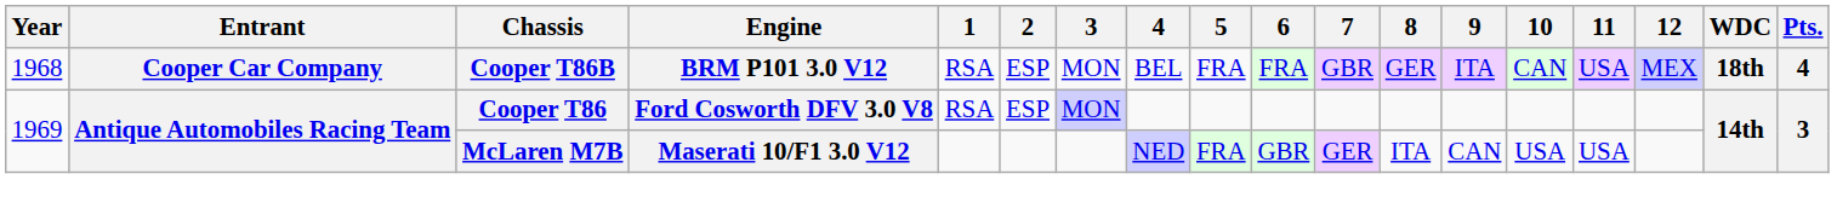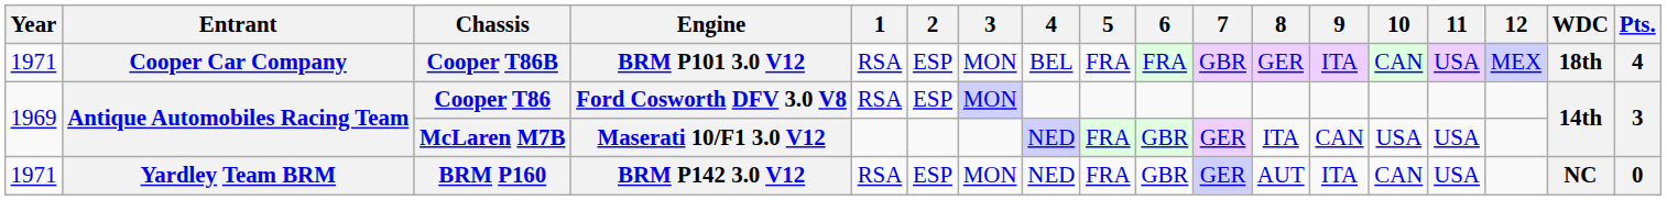Cooper T86B | Year: 1968 -> 1971
+ row: 1971 | Yardley Team BRM | BRM P160 | BRM P142 3.0 V12 | RSA | ESP | MON | NED | FRA | GBR | GER | AUT | ITA | CAN | USA | NC | 0
